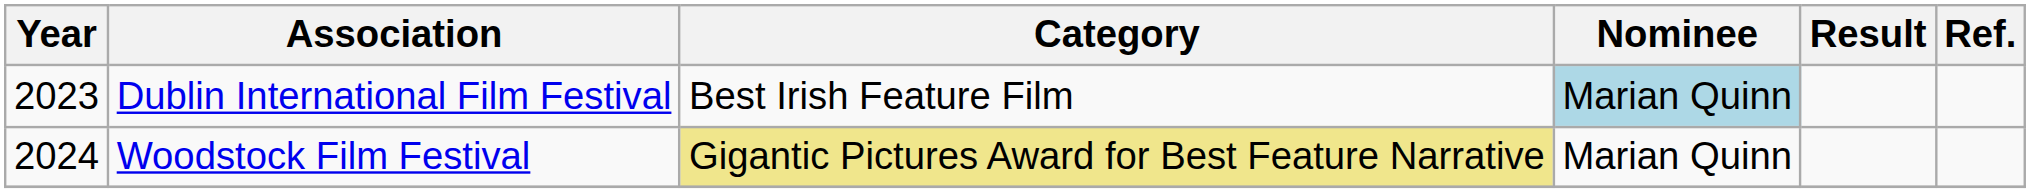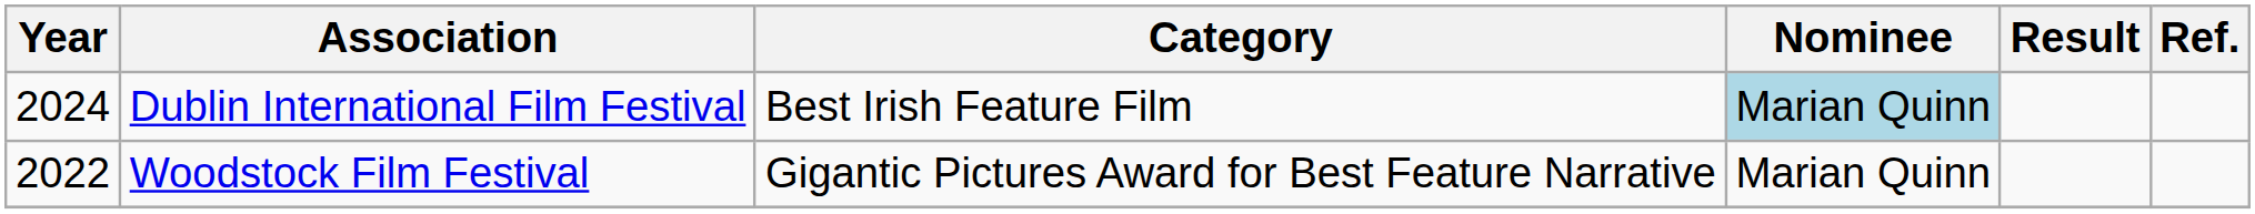Dublin International Film Festival | Year: 2023 -> 2024
Woodstock Film Festival | Year: 2024 -> 2022
Woodstock Film Festival | Category: khaki background -> no background
